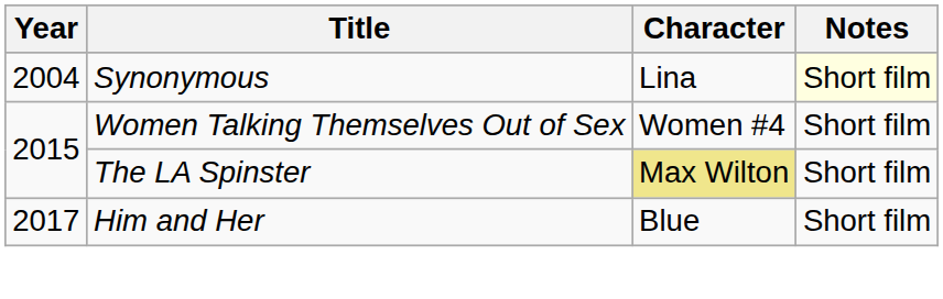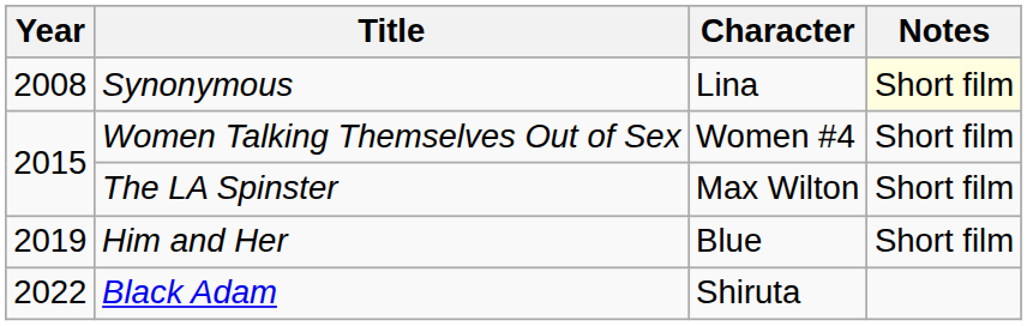Synonymous | Year: 2004 -> 2008
The LA Spinster | Character: khaki background -> no background
Him and Her | Year: 2017 -> 2019
+ row: 2022 | Black Adam | Shiruta
